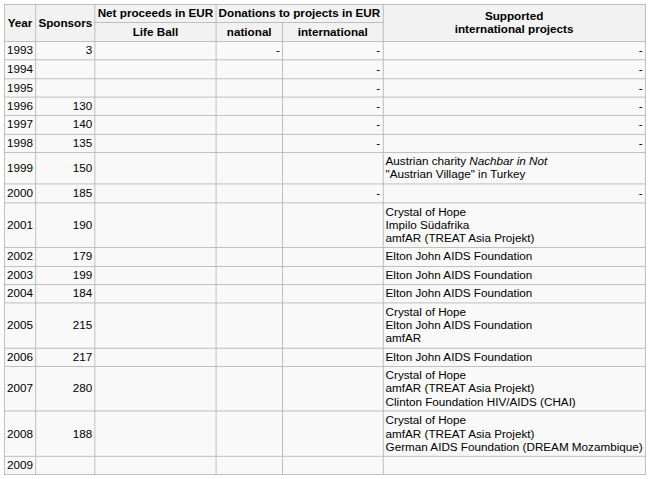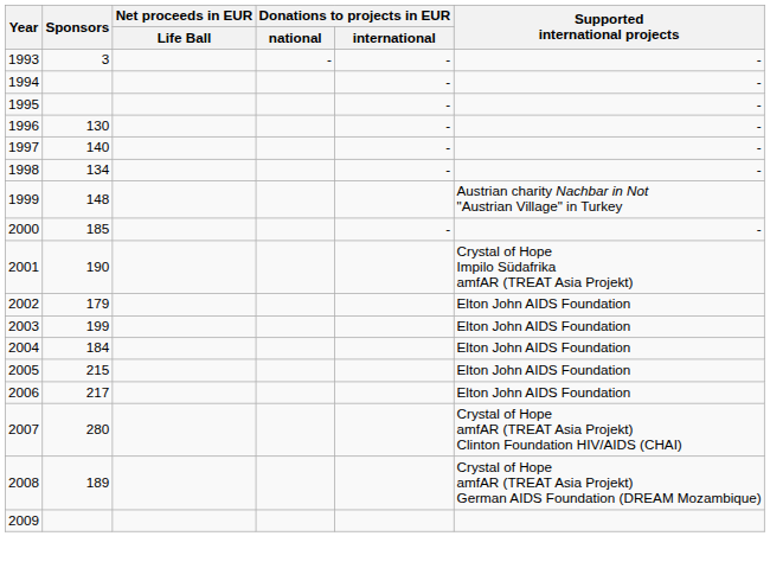1998 | Sponsors: 135 -> 134
1999 | Sponsors: 150 -> 148
2005 | Supported international projects: Crystal of Hope Elton John AIDS Foundation amfAR -> Elton John AIDS Foundation
2008 | Sponsors: 188 -> 189
